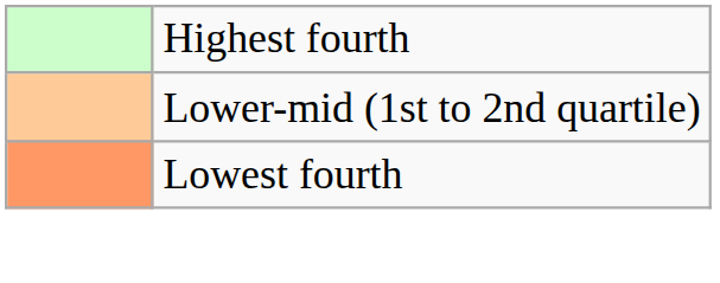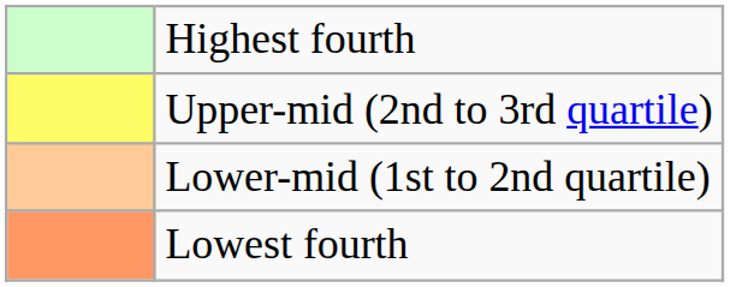+ row: Upper-mid (2nd to 3rd quartile)
